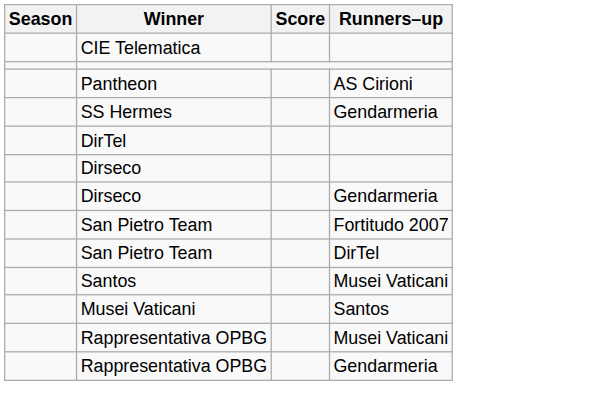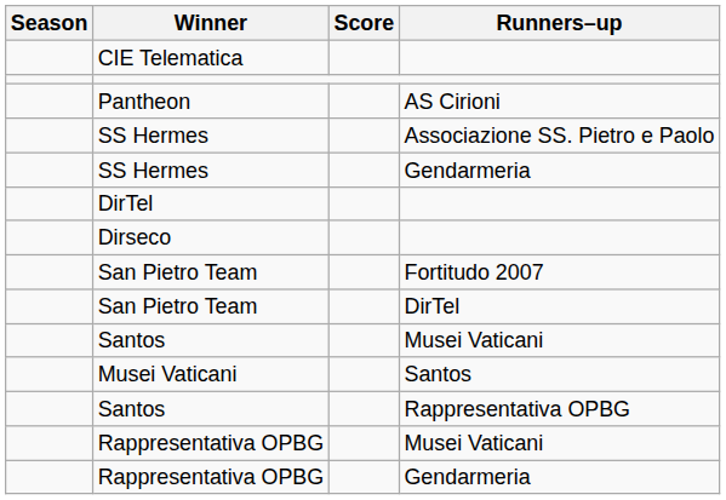+ row: SS Hermes | Associazione SS. Pietro e Paolo
- row: Dirseco | Gendarmeria
+ row: Santos | Rappresentativa OPBG
